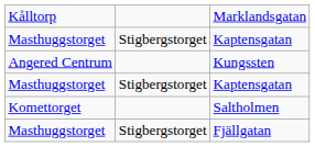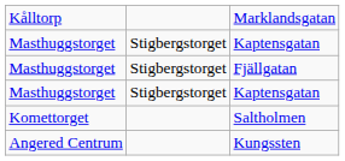rows swapped: Kungssten <-> Fjällgatan
